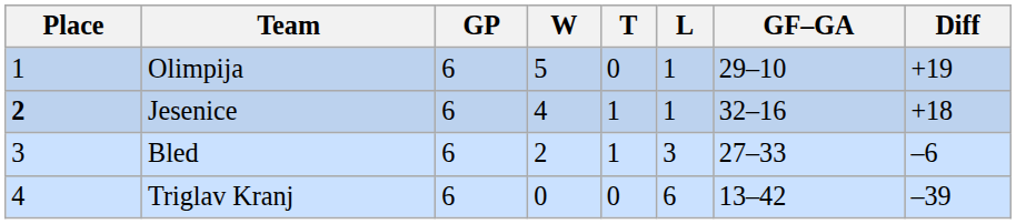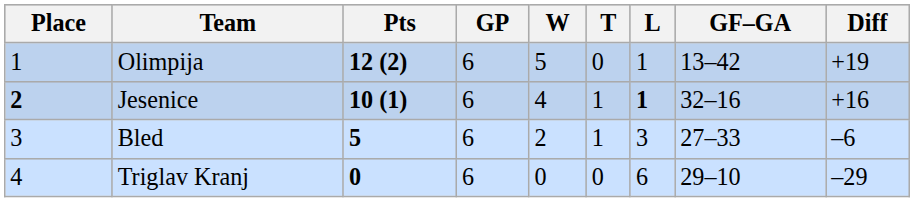+ column: Pts | 12 (2) | 10 (1) | 5 | 0
Olimpija | GF–GA: 29–10 -> 13–42
Jesenice | L: normal -> bold
Jesenice | Diff: +18 -> +16
Triglav Kranj | GF–GA: 13–42 -> 29–10
Triglav Kranj | Diff: –39 -> –29
